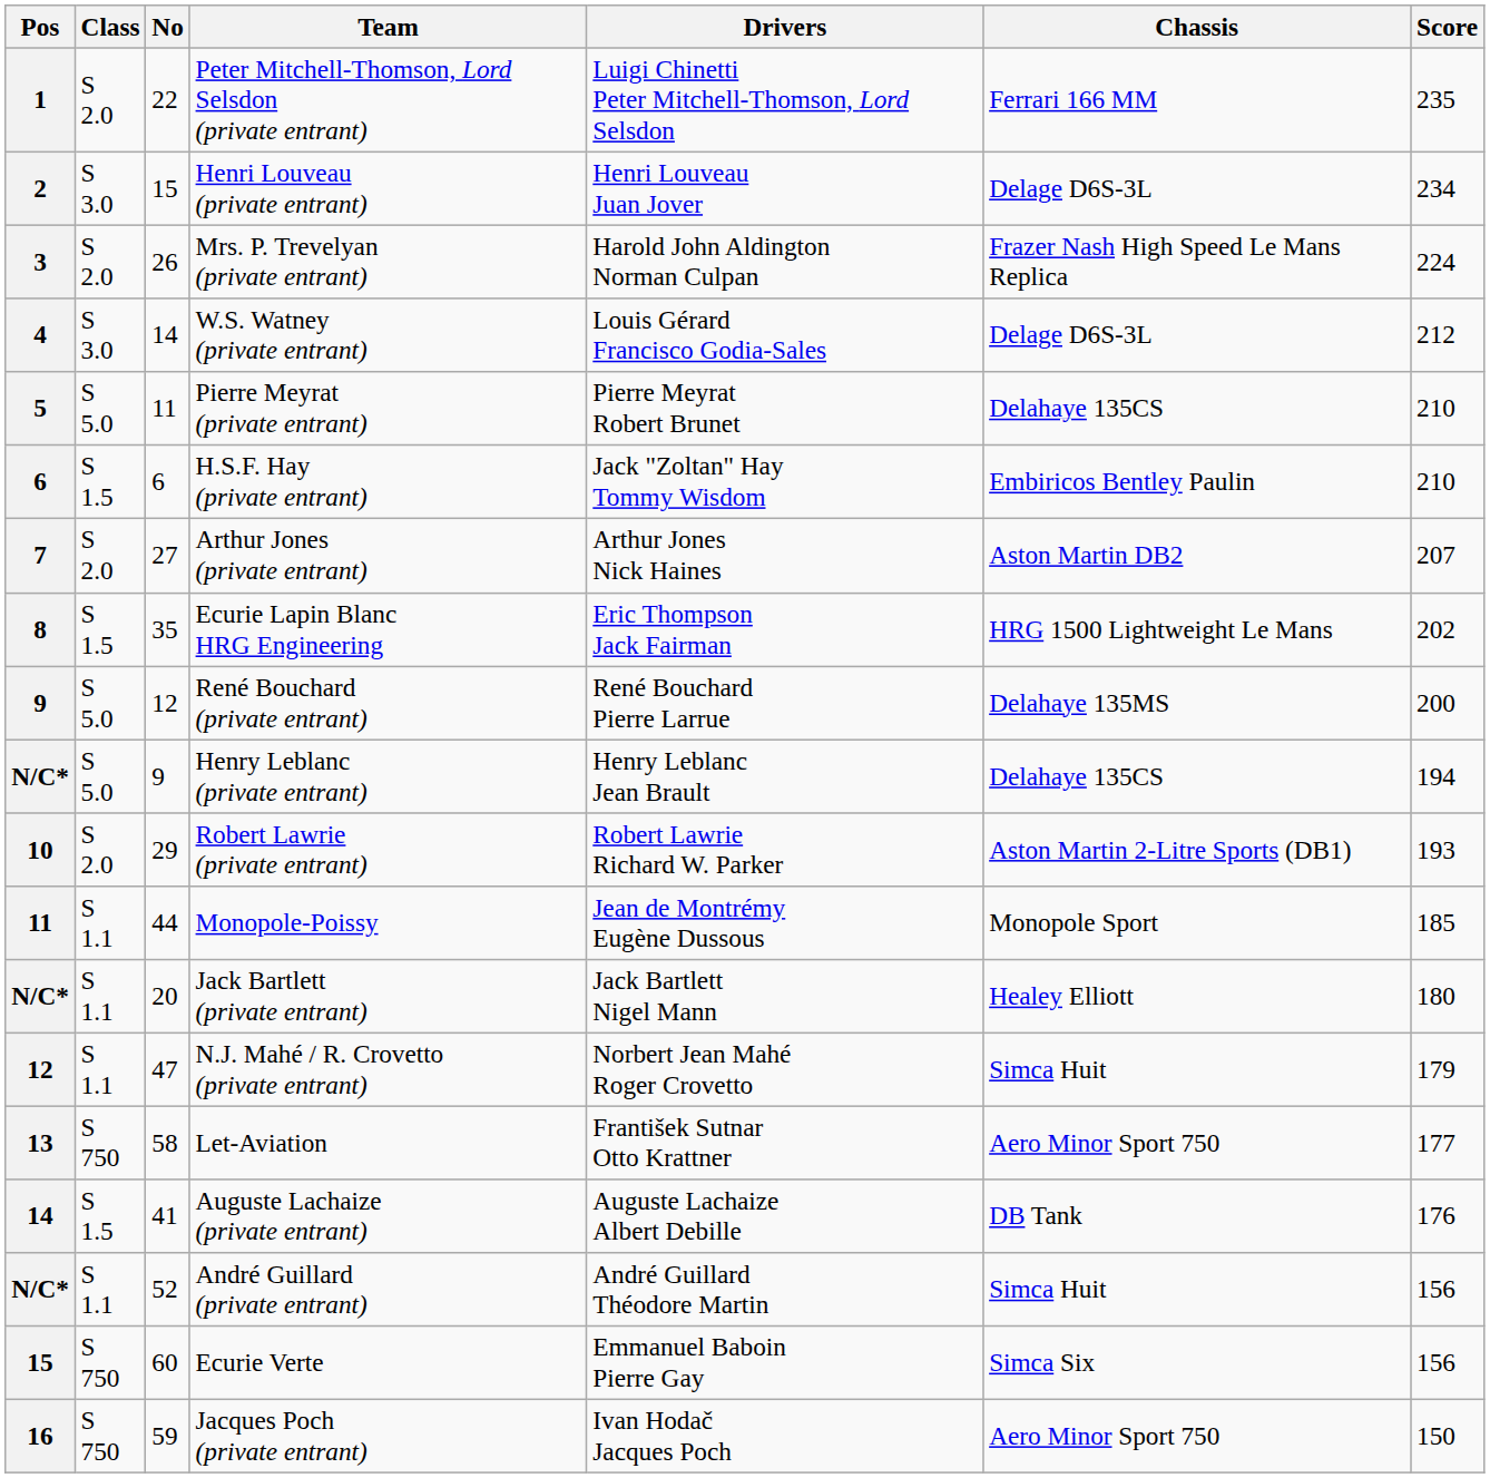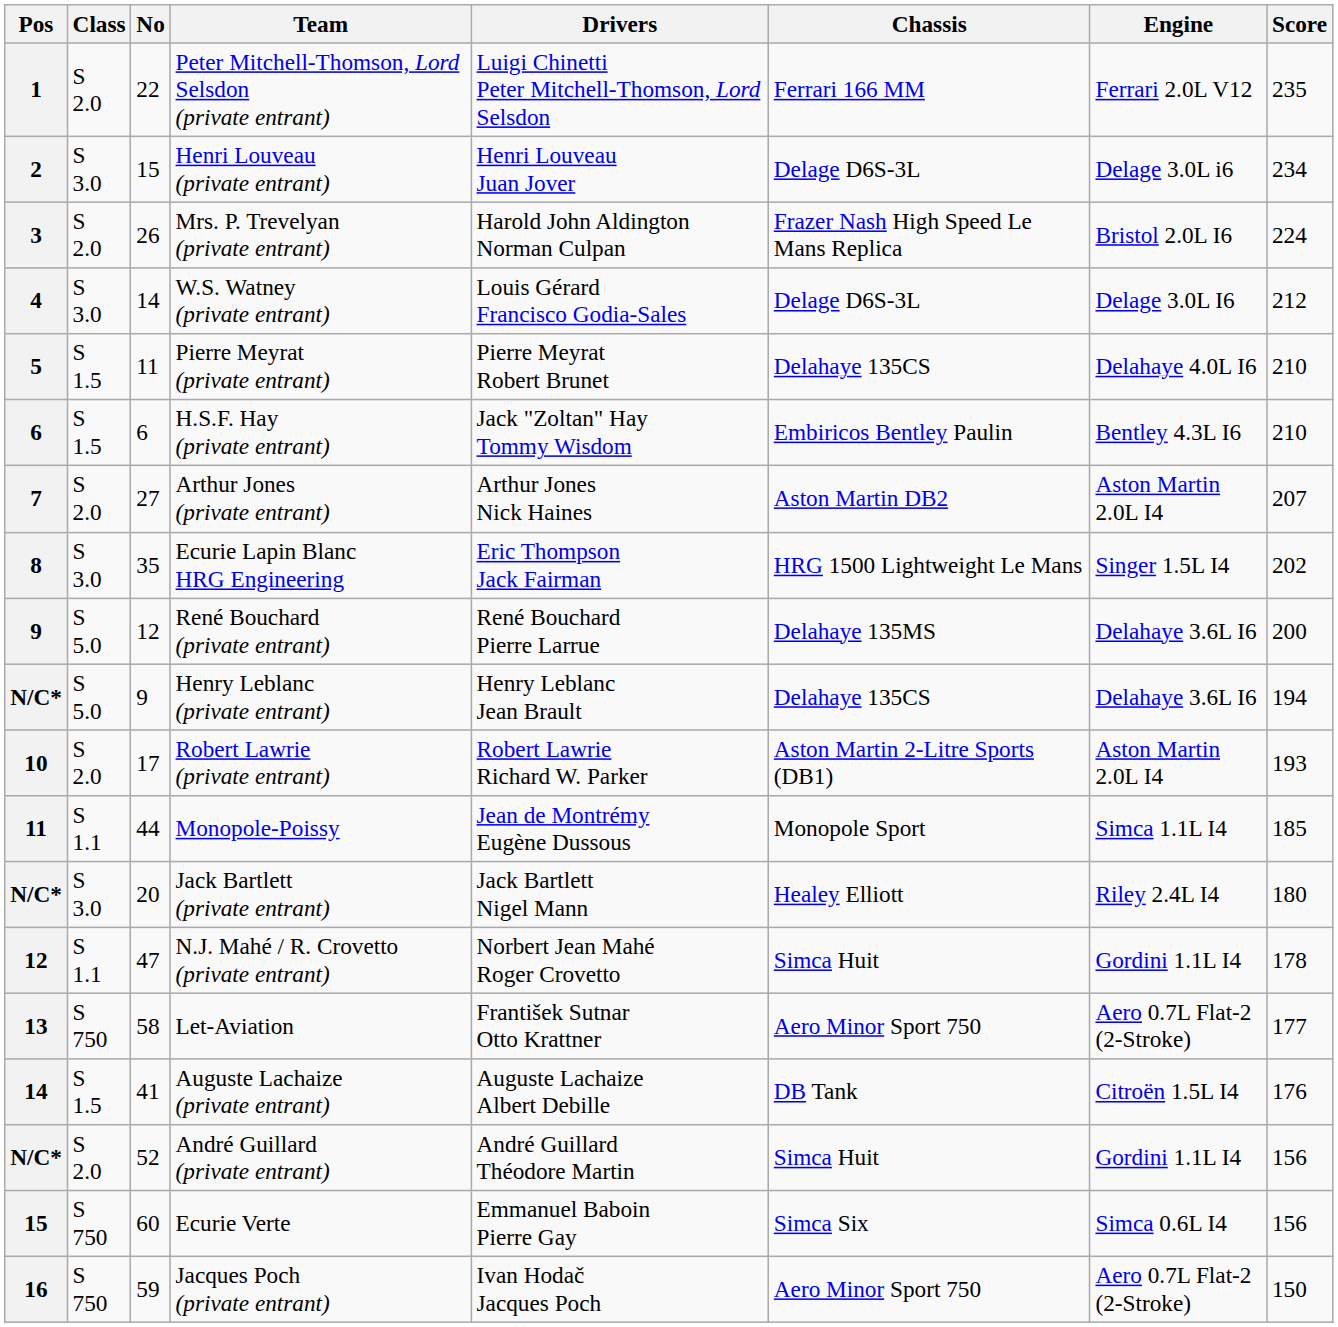+ column: Engine | Ferrari 2.0L V12 | Delage 3.0L i6 | Bristol 2.0L I6 | Delage 3.0L I6 | Delahaye 4.0L I6 | Bentley 4.3L I6 | Aston Martin 2.0L I4 | Singer 1.5L I4 | Delahaye 3.6L I6 | Delahaye 3.6L I6 | Aston Martin 2.0L I4 | Simca 1.1L I4 | Riley 2.4L I4 | Gordini 1.1L I4 | Aero 0.7L Flat-2 (2-Stroke) | Citroën 1.5L I4 | Gordini 1.1L I4 | Simca 0.6L I4 | Aero 0.7L Flat-2 (2-Stroke)
Pierre Meyrat (private entrant) | Class: S 5.0 -> S 1.5
Ecurie Lapin Blanc HRG Engineering | Class: S 1.5 -> S 3.0
Robert Lawrie (private entrant) | No: 29 -> 17
Jack Bartlett (private entrant) | Class: S 1.1 -> S 3.0
N.J. Mahé / R. Crovetto (private entrant) | Score: 179 -> 178
André Guillard (private entrant) | Class: S 1.1 -> S 2.0
